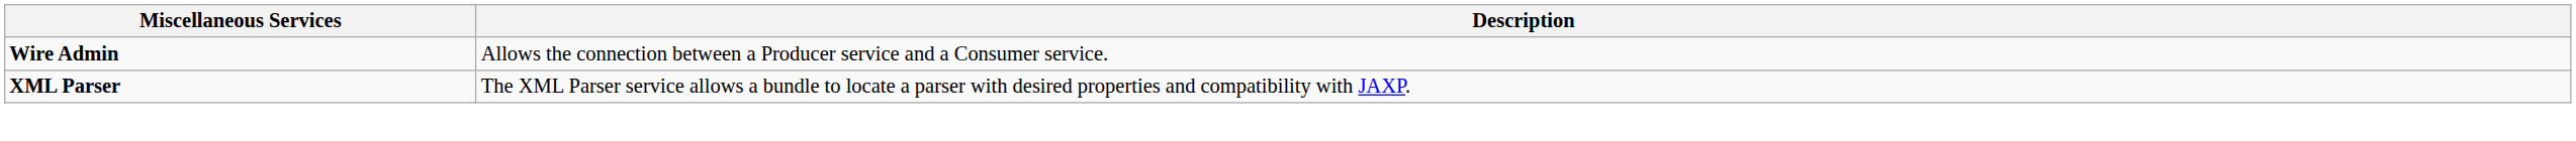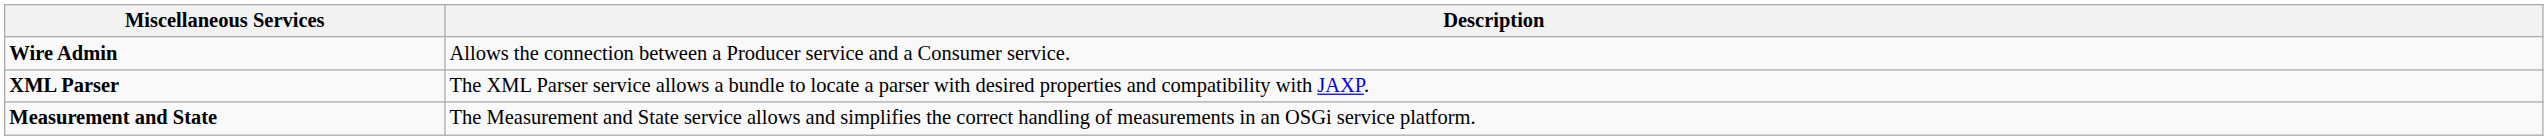+ row: Measurement and State | The Measurement and State service allows and simplifies the correct handling of measurements in an OSGi service platform.
